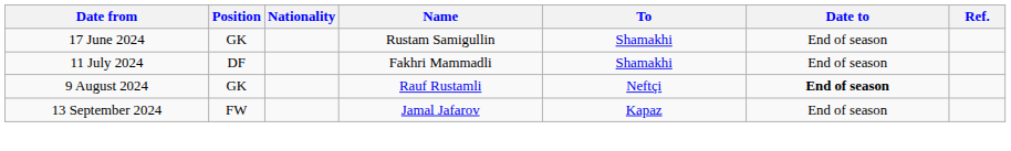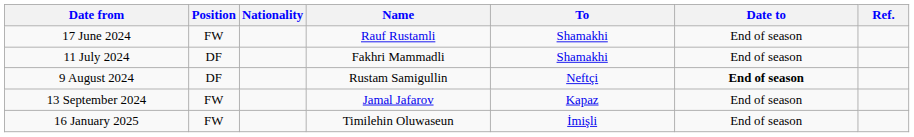17 June 2024 | Position: GK -> FW
17 June 2024 | Name: Rustam Samigullin -> Rauf Rustamli
9 August 2024 | Position: GK -> DF
9 August 2024 | Name: Rauf Rustamli -> Rustam Samigullin
+ row: 16 January 2025 | FW | Timilehin Oluwaseun | İmişli | End of season
